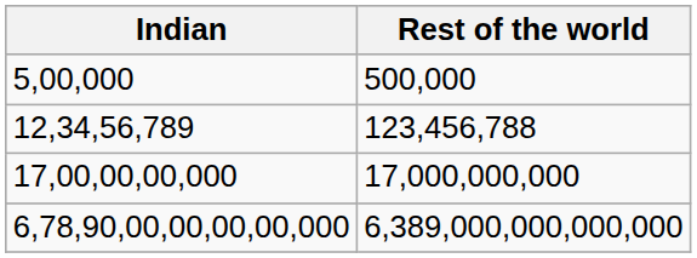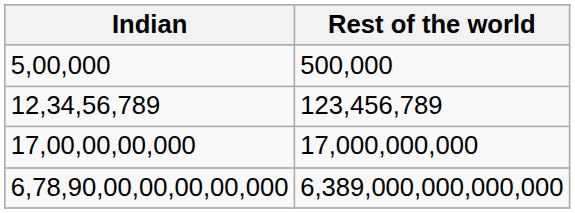12,34,56,789 | Rest of the world: 123,456,788 -> 123,456,789
